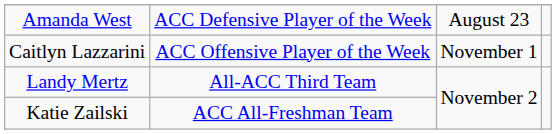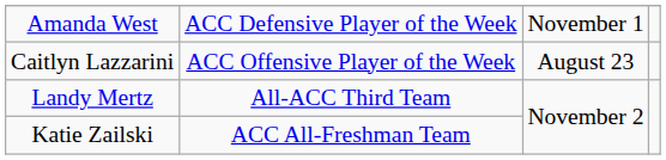Amanda West | column 3: August 23 -> November 1
Caitlyn Lazzarini | column 3: November 1 -> August 23
